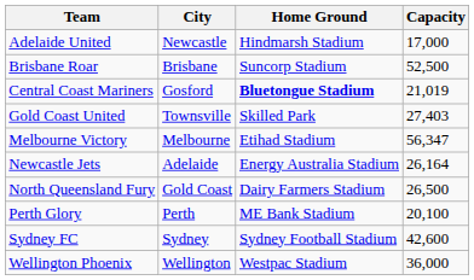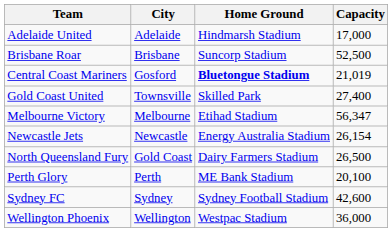Adelaide United | City: Newcastle -> Adelaide
Gold Coast United | Capacity: 27,403 -> 27,400
Newcastle Jets | City: Adelaide -> Newcastle
Newcastle Jets | Capacity: 26,164 -> 26,154
